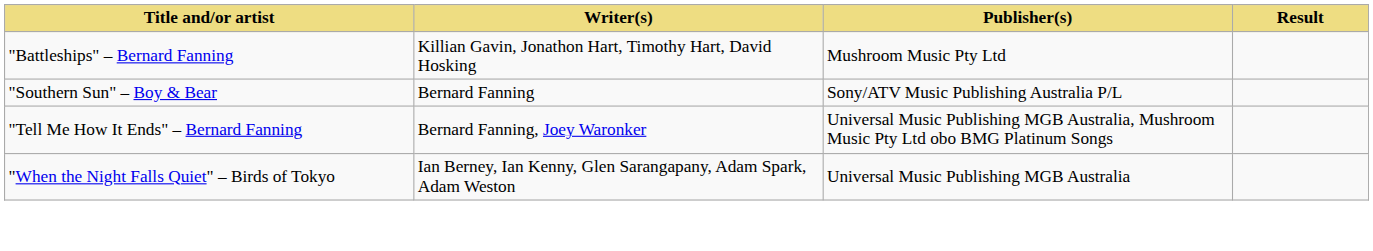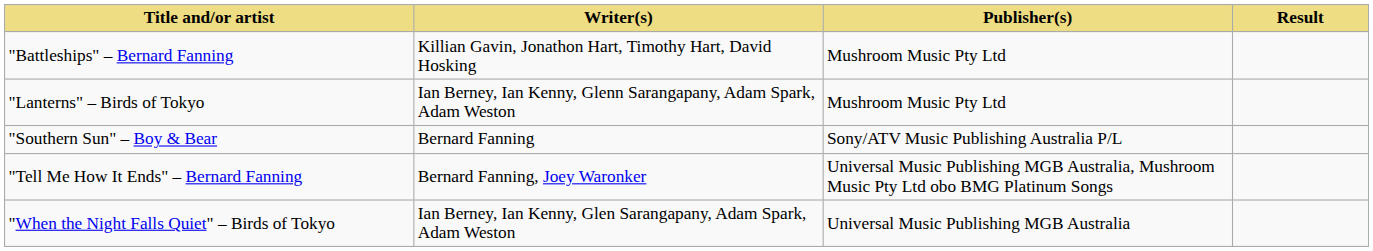+ row: "Lanterns" – Birds of Tokyo | Ian Berney, Ian Kenny, Glenn Sarangapany, Adam Spark, Adam Weston | Mushroom Music Pty Ltd
